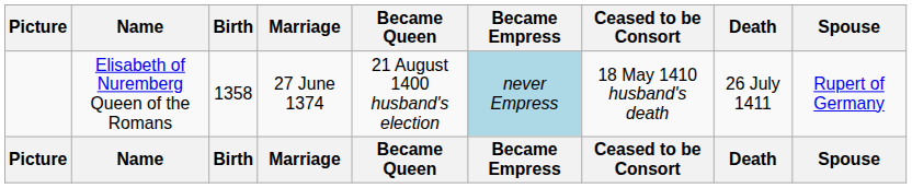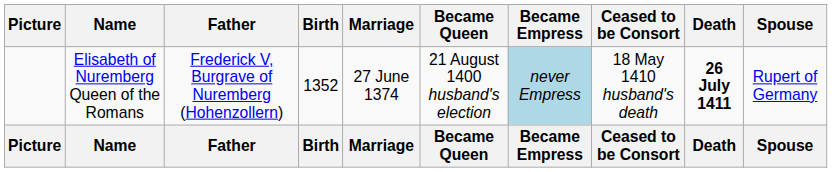+ column: Father | Frederick V, Burgrave of Nuremberg (Hohenzollern) | Father
Elisabeth of Nuremberg Queen of the Romans | Birth: 1358 -> 1352
Elisabeth of Nuremberg Queen of the Romans | Death: normal -> bold
